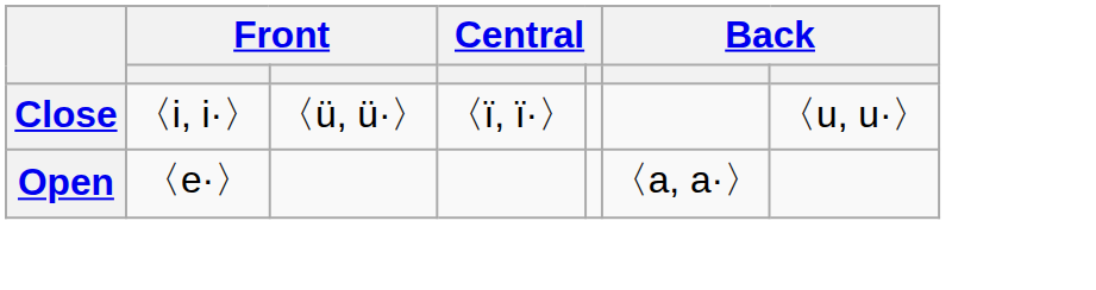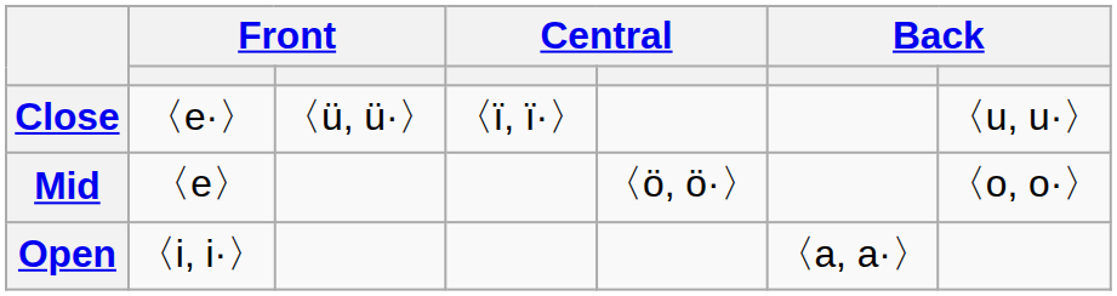Close | column 2: 〈i, i·〉 -> 〈e·〉
+ row: Mid | 〈e〉 | 〈ö, ö·〉 | 〈o, o·〉
Open | column 2: 〈e·〉 -> 〈i, i·〉
